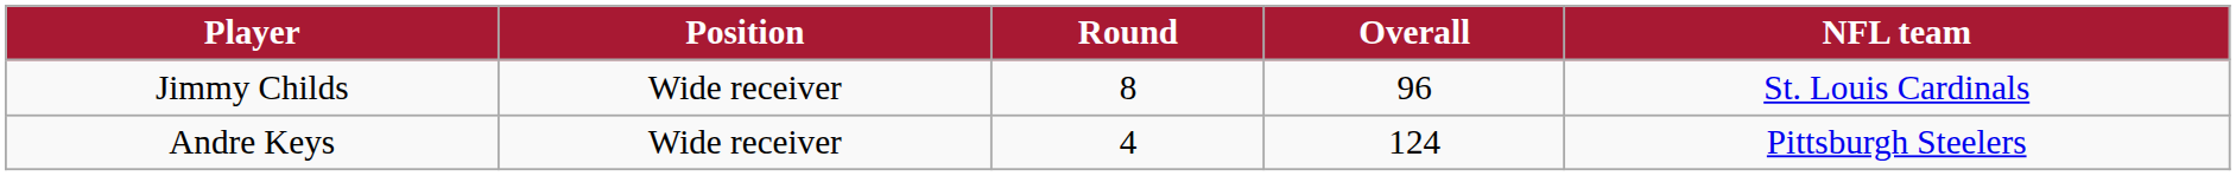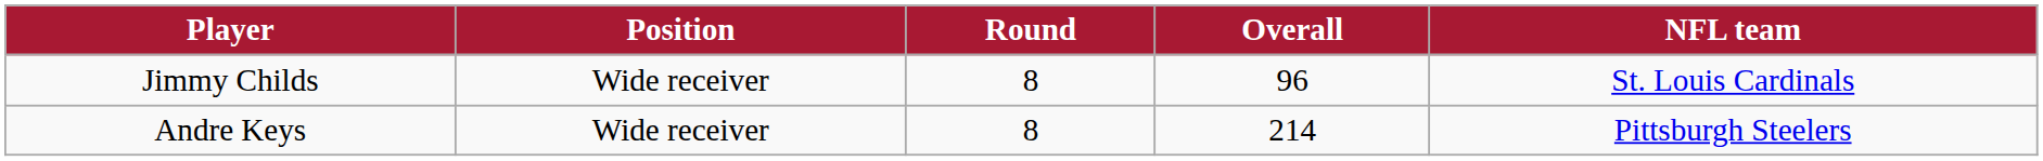Andre Keys | Round: 4 -> 8
Andre Keys | Overall: 124 -> 214
